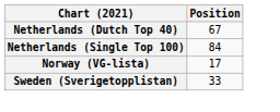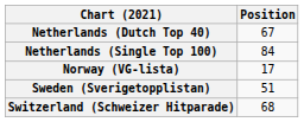Sweden (Sverigetopplistan) | Position: 33 -> 51
+ row: Switzerland (Schweizer Hitparade) | 68
